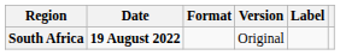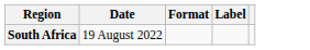- column: Version | Original
South Africa | Date: bold -> normal
